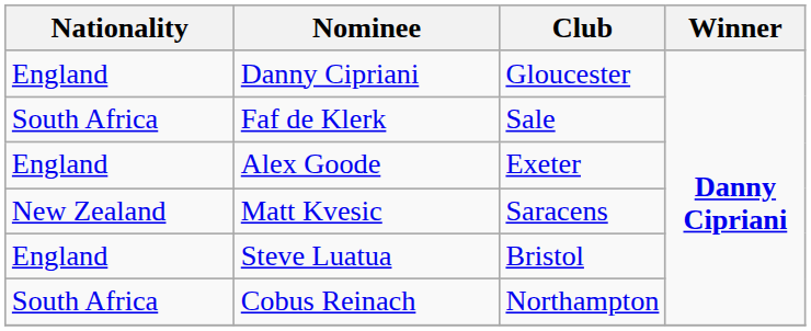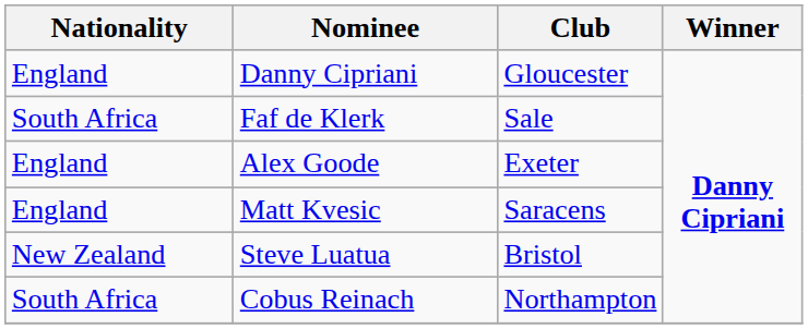Matt Kvesic | Nationality: New Zealand -> England
Steve Luatua | Nationality: England -> New Zealand
